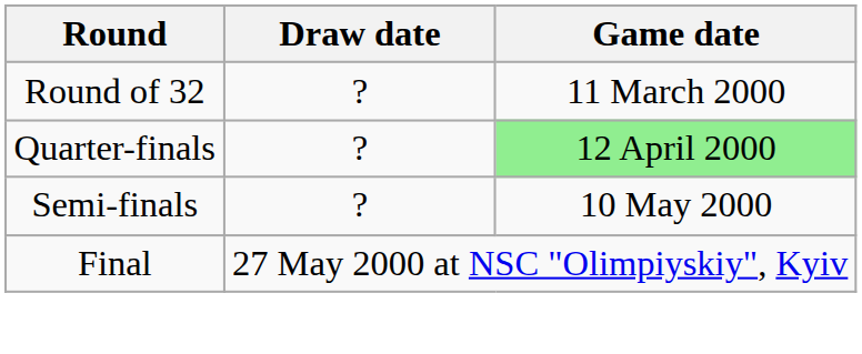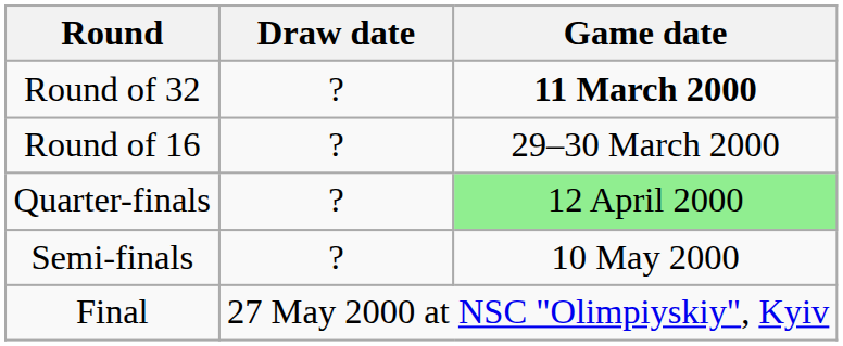Round of 32 | Game date: normal -> bold
+ row: Round of 16 | ? | 29–30 March 2000
